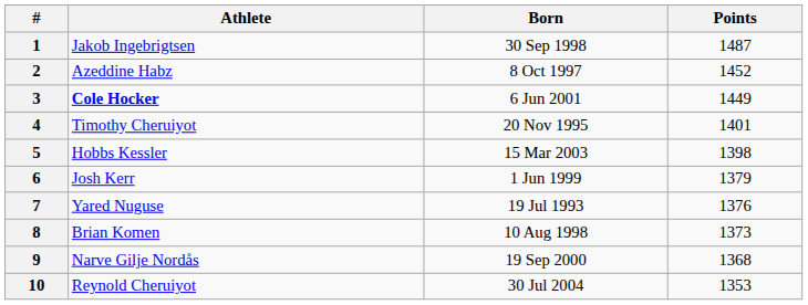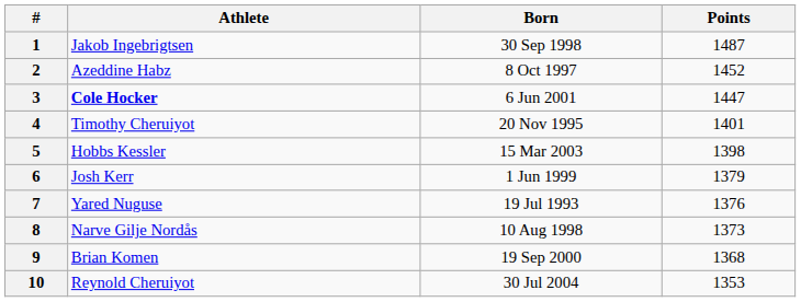3 | Points: 1449 -> 1447
8 | Athlete: Brian Komen -> Narve Gilje Nordås
9 | Athlete: Narve Gilje Nordås -> Brian Komen
